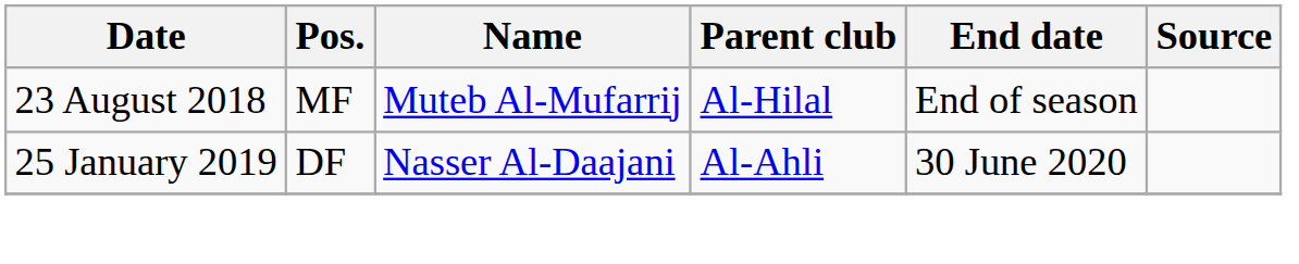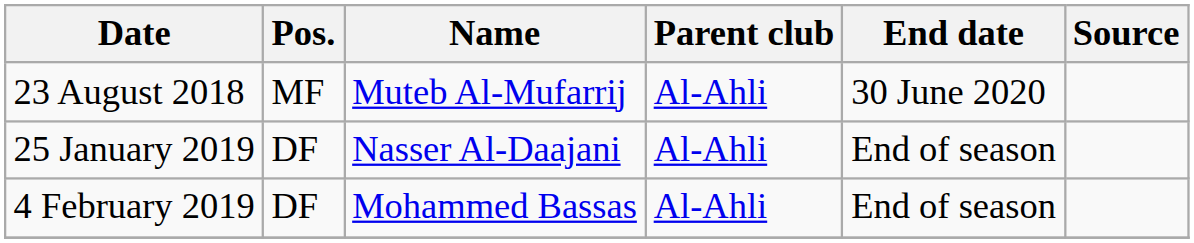23 August 2018 | Parent club: Al-Hilal -> Al-Ahli
23 August 2018 | End date: End of season -> 30 June 2020
25 January 2019 | End date: 30 June 2020 -> End of season
+ row: 4 February 2019 | DF | Mohammed Bassas | Al-Ahli | End of season
